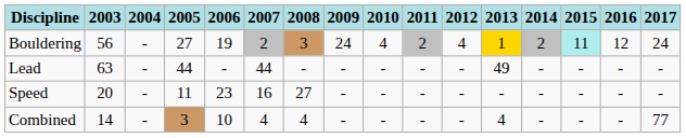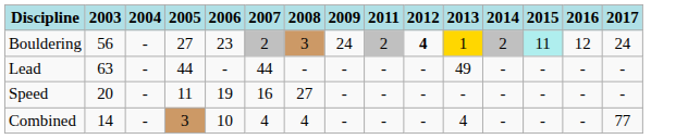- column: 2010 | 4 | - | - | -
Bouldering | 2006: 19 -> 23
Bouldering | 2012: normal -> bold
Speed | 2006: 23 -> 19
